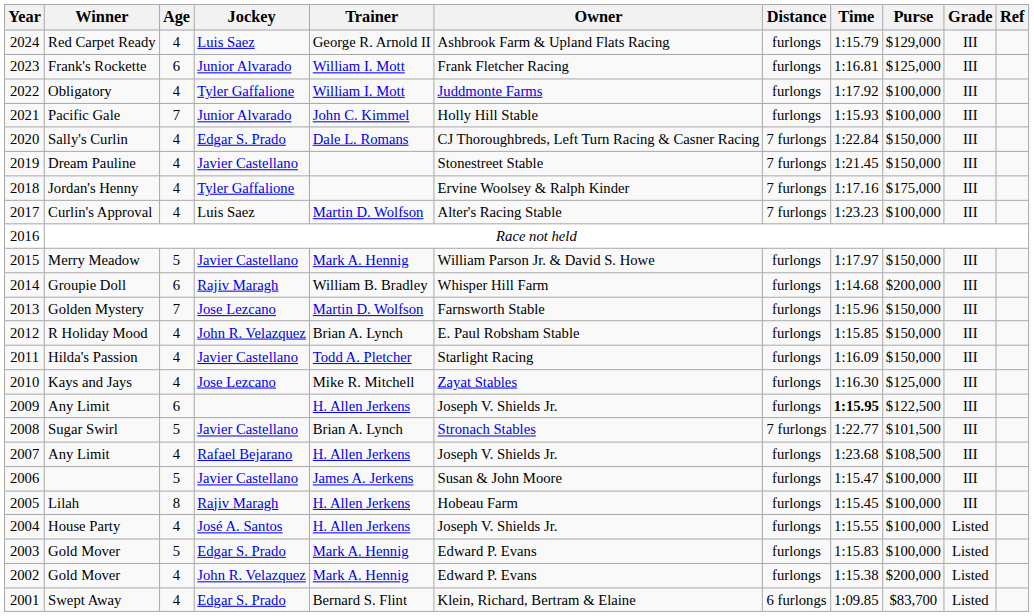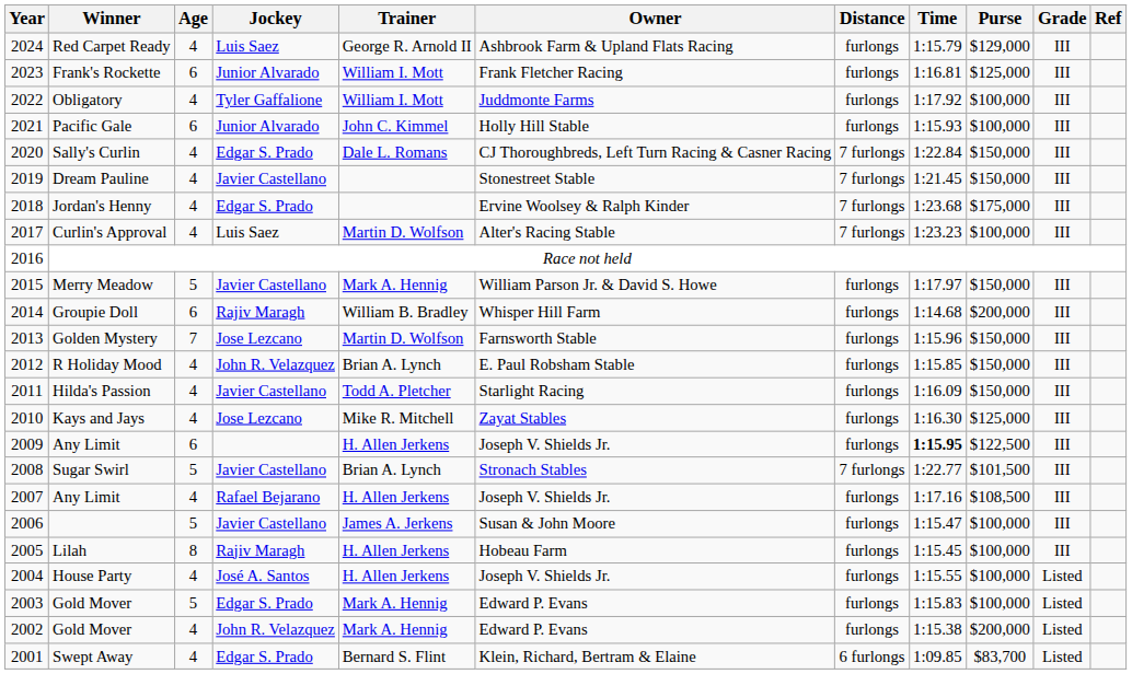Pacific Gale | Age: 7 -> 6
Jordan's Henny | Jockey: Tyler Gaffalione -> Edgar S. Prado
Jordan's Henny | Time: 1:17.16 -> 1:23.68
2007 / Any Limit | Time: 1:23.68 -> 1:17.16
